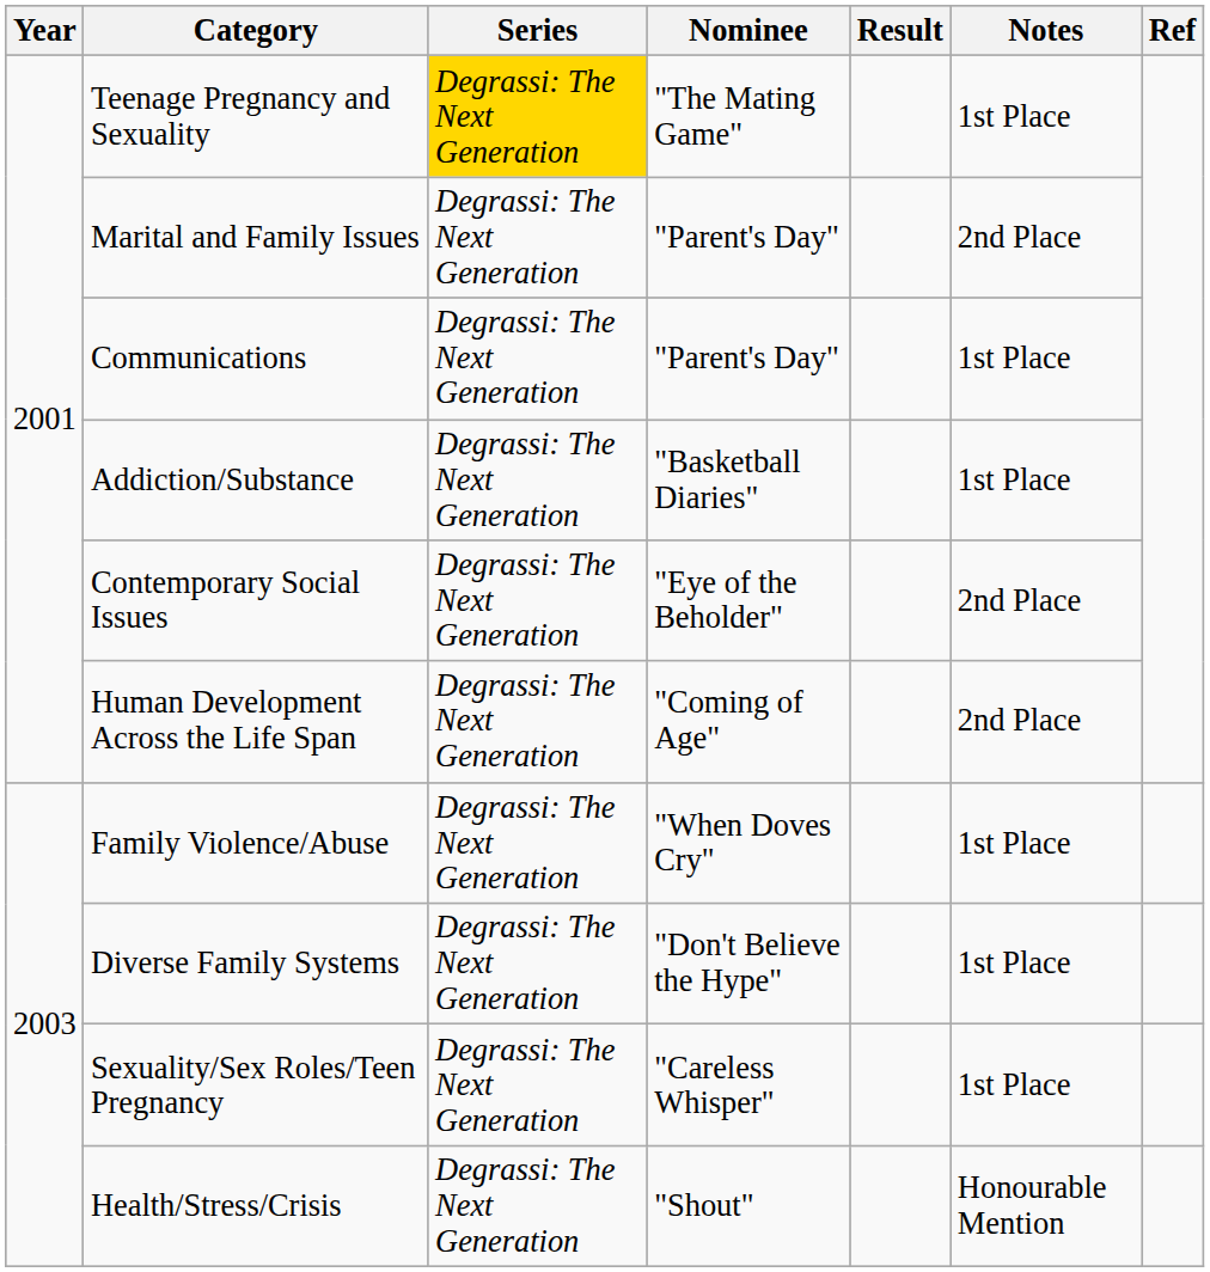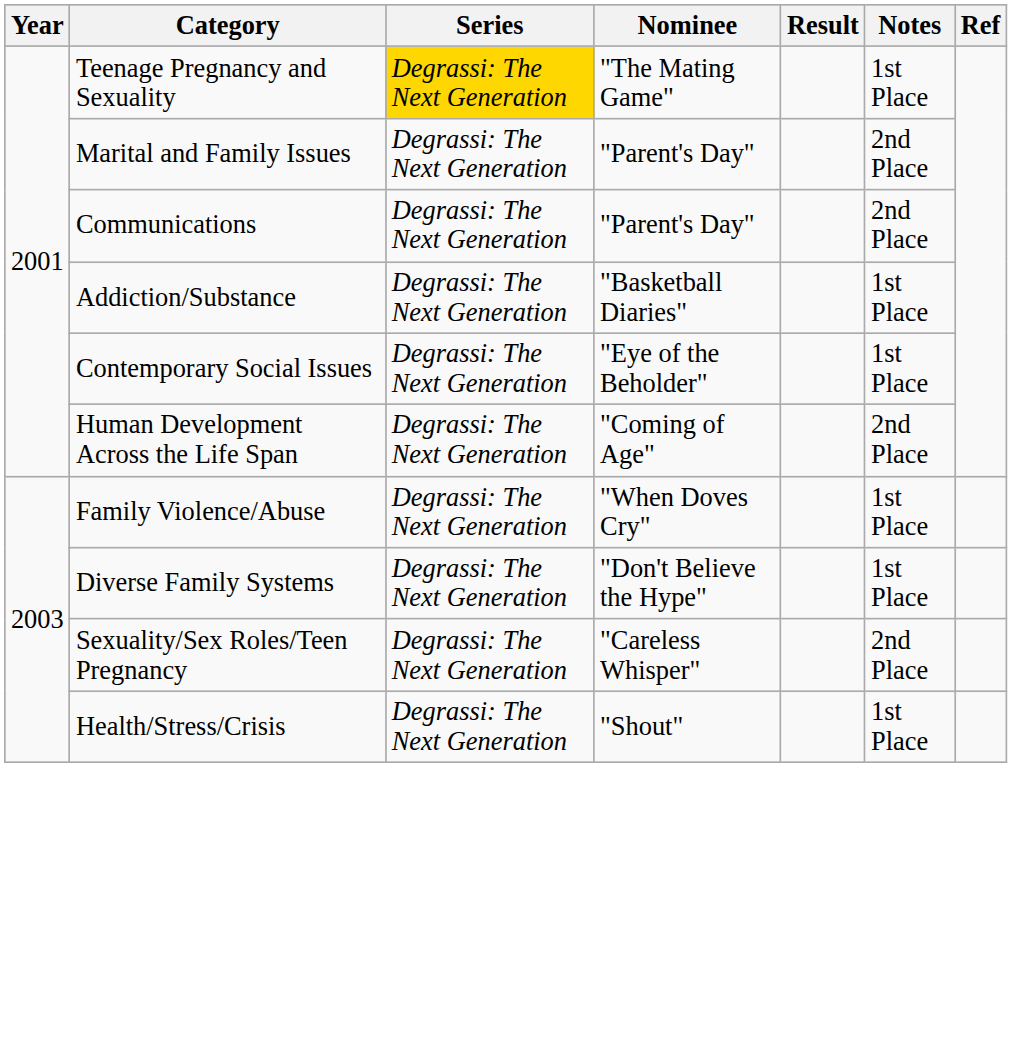Communications | Notes: 1st Place -> 2nd Place
Contemporary Social Issues | Notes: 2nd Place -> 1st Place
Sexuality/Sex Roles/Teen Pregnancy | Notes: 1st Place -> 2nd Place
Health/Stress/Crisis | Notes: Honourable Mention -> 1st Place
